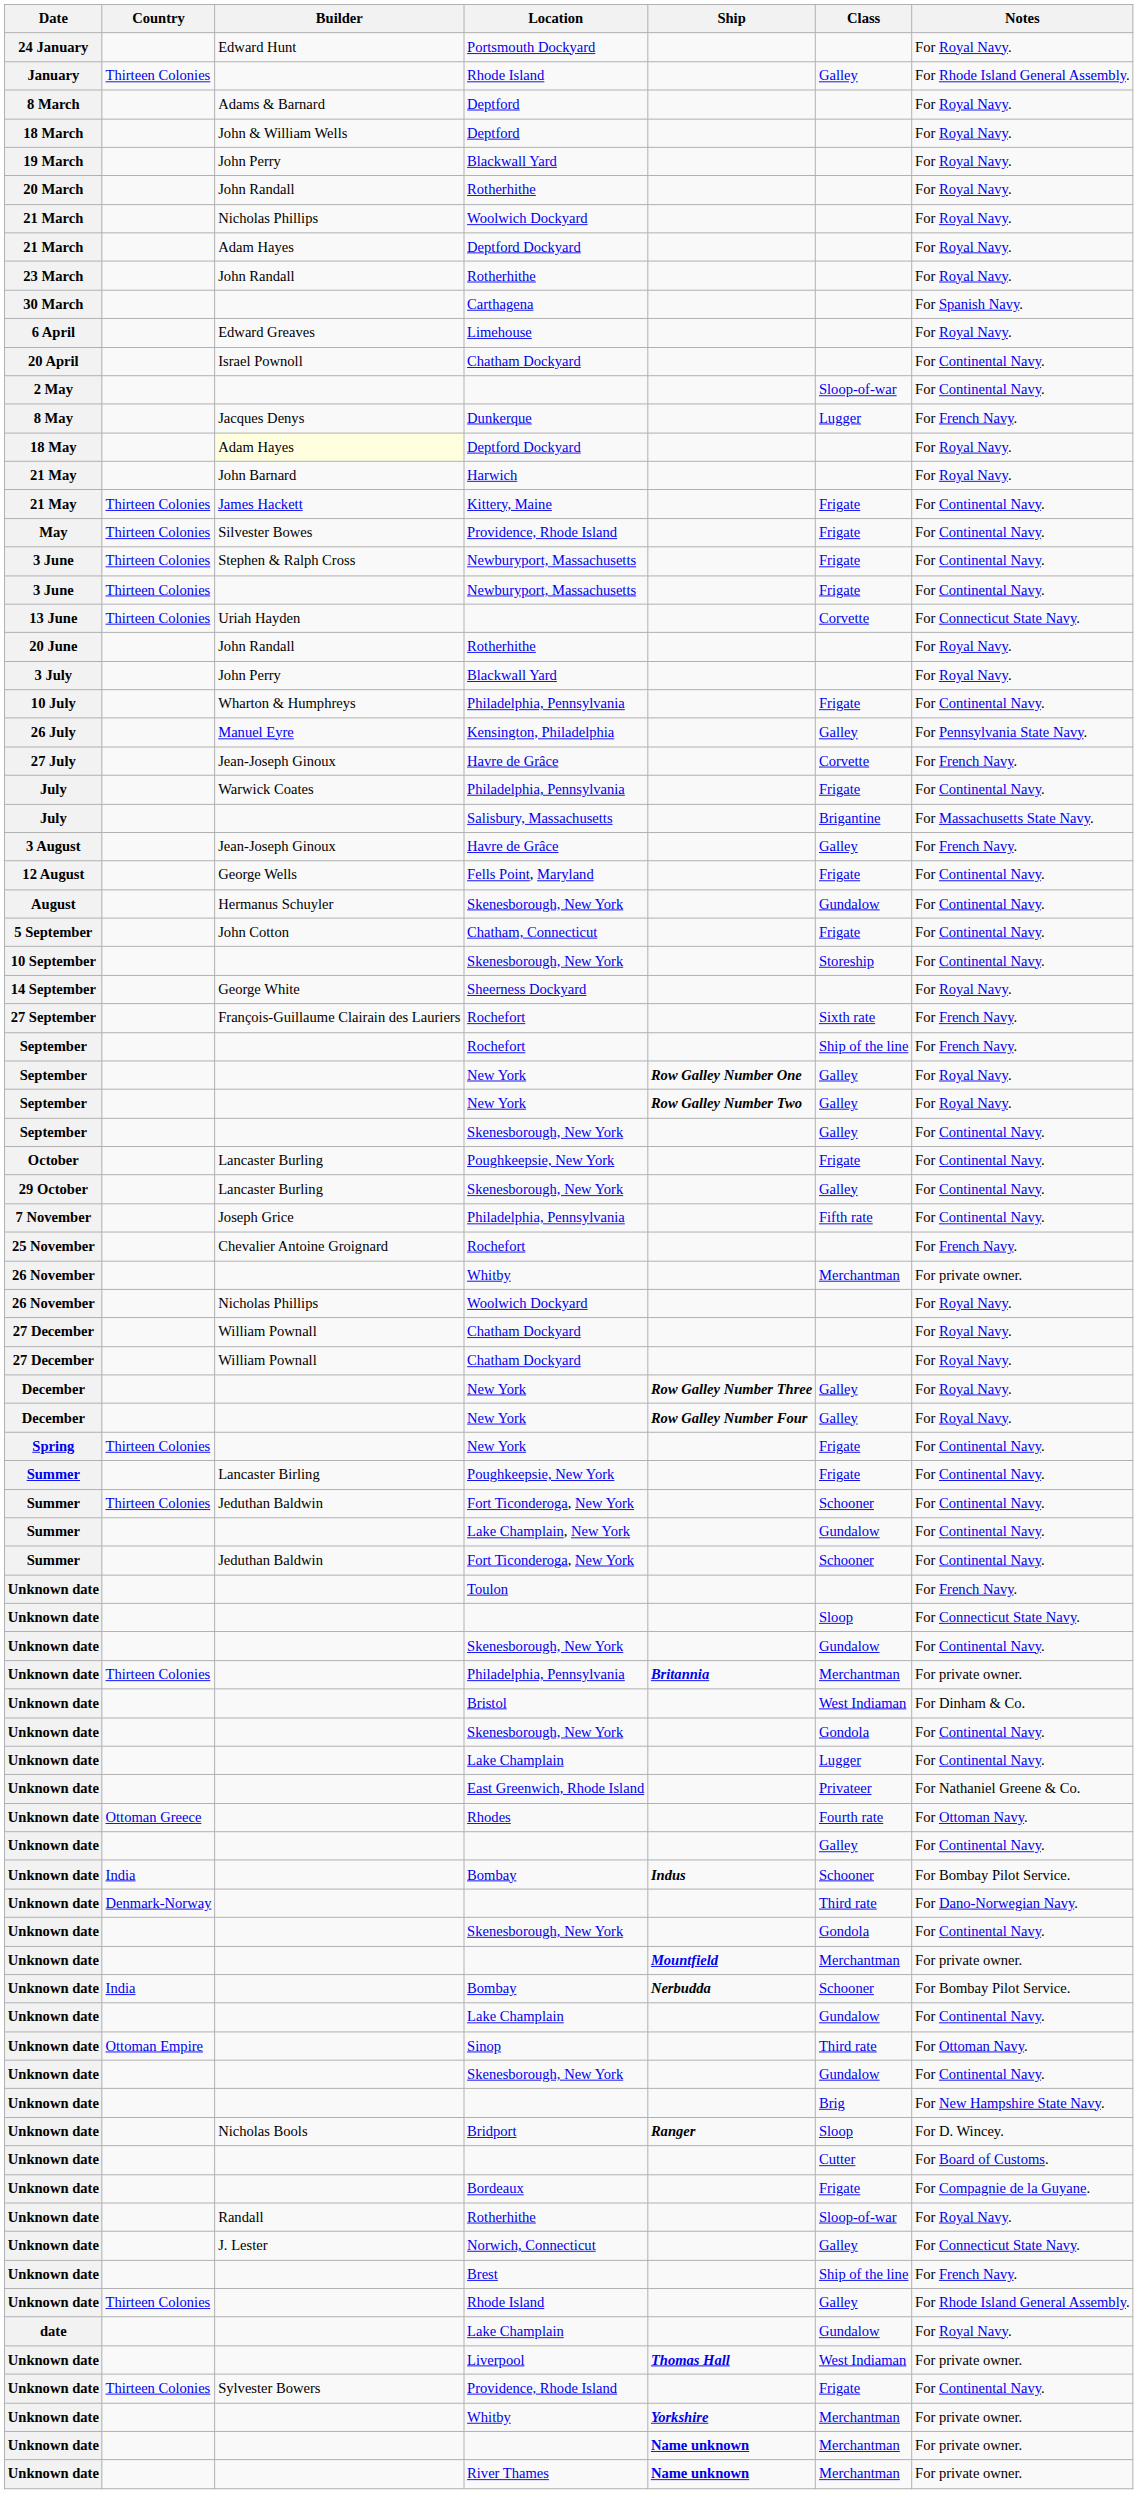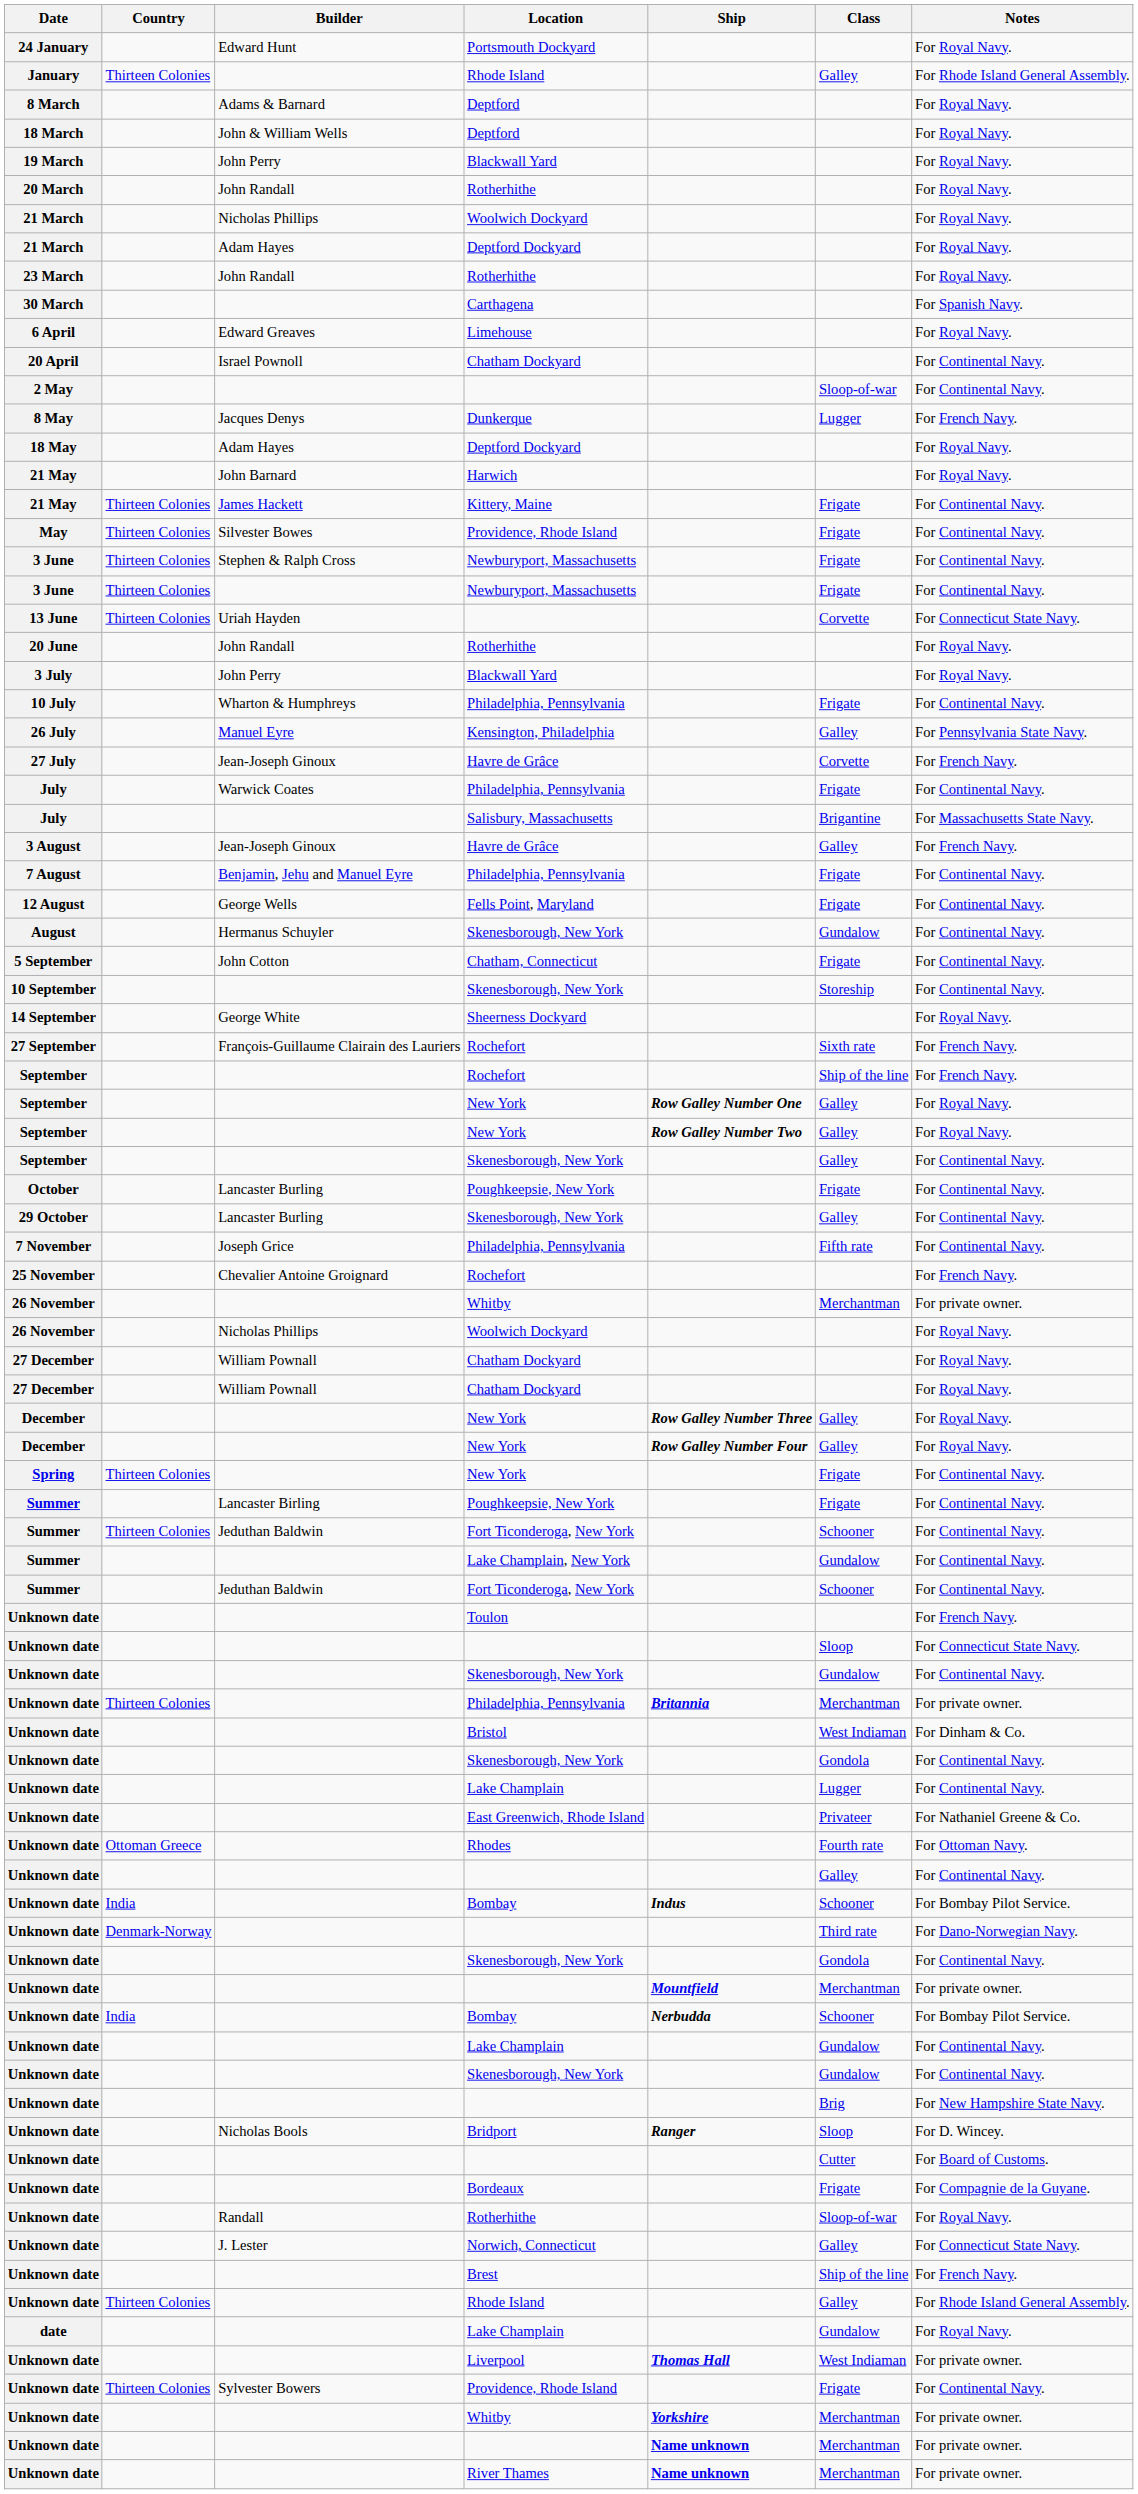18 May | Builder: lightyellow background -> no background
+ row: 7 August | Benjamin, Jehu and Manuel Eyre | Philadelphia, Pennsylvania | Frigate | For Continental Navy.
- row: Unknown date | Ottoman Empire | Sinop | Third rate | For Ottoman Navy.
